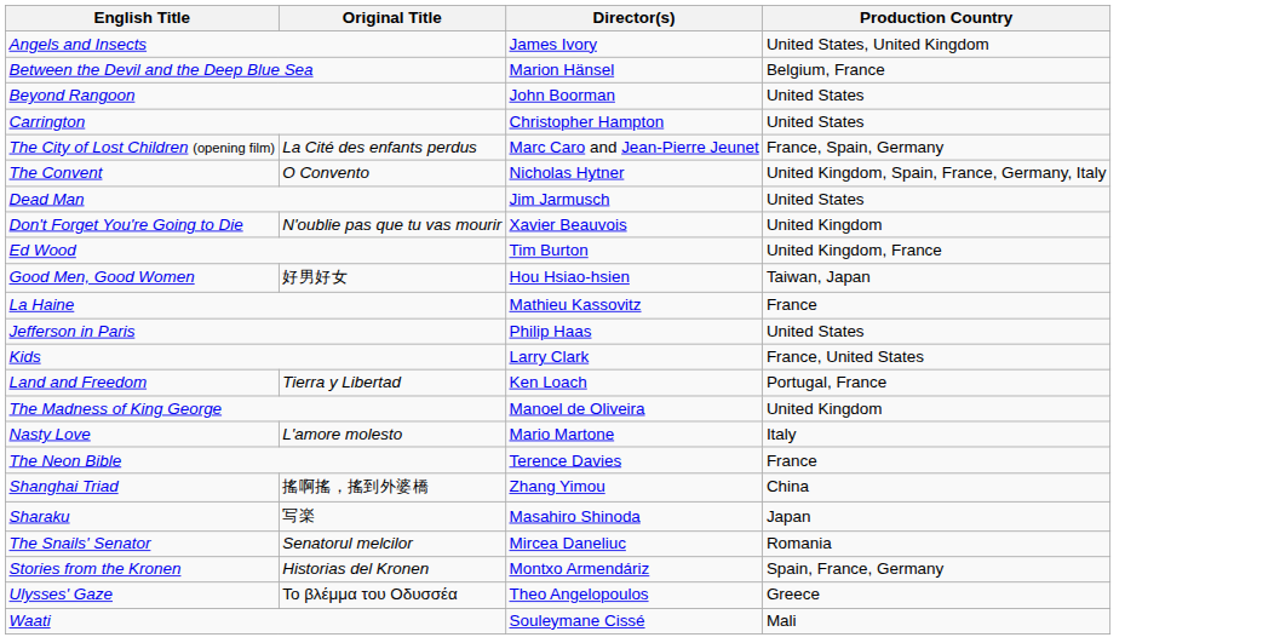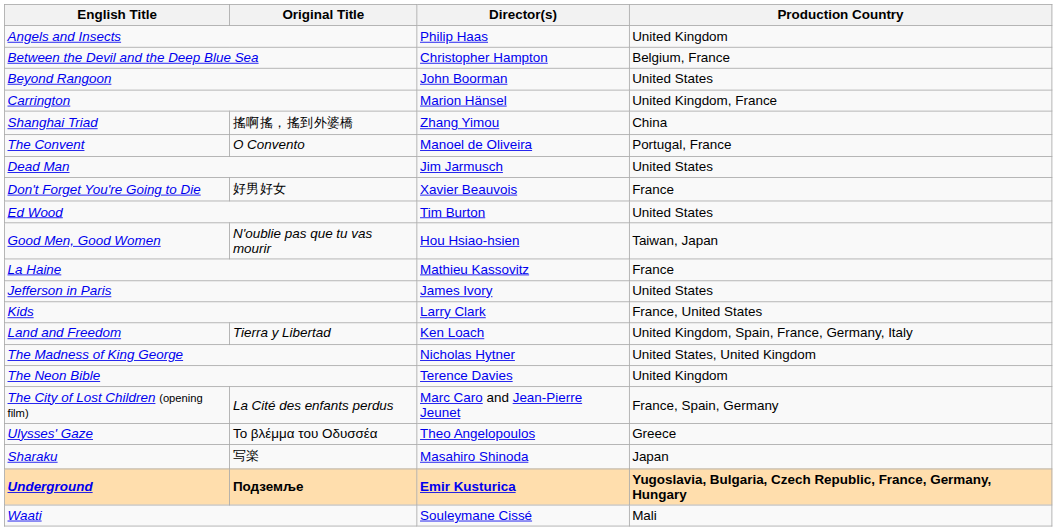Angels and Insects | Director(s): James Ivory -> Philip Haas
Angels and Insects | Production Country: United States, United Kingdom -> United Kingdom
Between the Devil and the Deep Blue Sea | Director(s): Marion Hänsel -> Christopher Hampton
Carrington | Director(s): Christopher Hampton -> Marion Hänsel
Carrington | Production Country: United States -> United Kingdom, France
rows swapped: The City of Lost Children (opening film) <-> Shanghai Triad
The Convent | Director(s): Nicholas Hytner -> Manoel de Oliveira
The Convent | Production Country: United Kingdom, Spain, France, Germany, Italy -> Portugal, France
Don't Forget You're Going to Die | Original Title: N'oublie pas que tu vas mourir -> 好男好女
Don't Forget You're Going to Die | Production Country: United Kingdom -> France
Ed Wood | Production Country: United Kingdom, France -> United States
Good Men, Good Women | Original Title: 好男好女 -> N'oublie pas que tu vas mourir
Jefferson in Paris | Director(s): Philip Haas -> James Ivory
Land and Freedom | Production Country: Portugal, France -> United Kingdom, Spain, France, Germany, Italy
The Madness of King George | Director(s): Manoel de Oliveira -> Nicholas Hytner
The Madness of King George | Production Country: United Kingdom -> United States, United Kingdom
- row: Nasty Love | L'amore molesto | Mario Martone | Italy
The Neon Bible | Production Country: France -> United Kingdom
rows swapped: Sharaku <-> Ulysses' Gaze
- row: The Snails' Senator | Senatorul melcilor | Mircea Daneliuc | Romania
- row: Stories from the Kronen | Historias del Kronen | Montxo Armendáriz | Spain, France, Germany
+ row: Underground | Подземље | Emir Kusturica | Yugoslavia, Bulgaria, Czech Republic, France, Germany, Hungary
